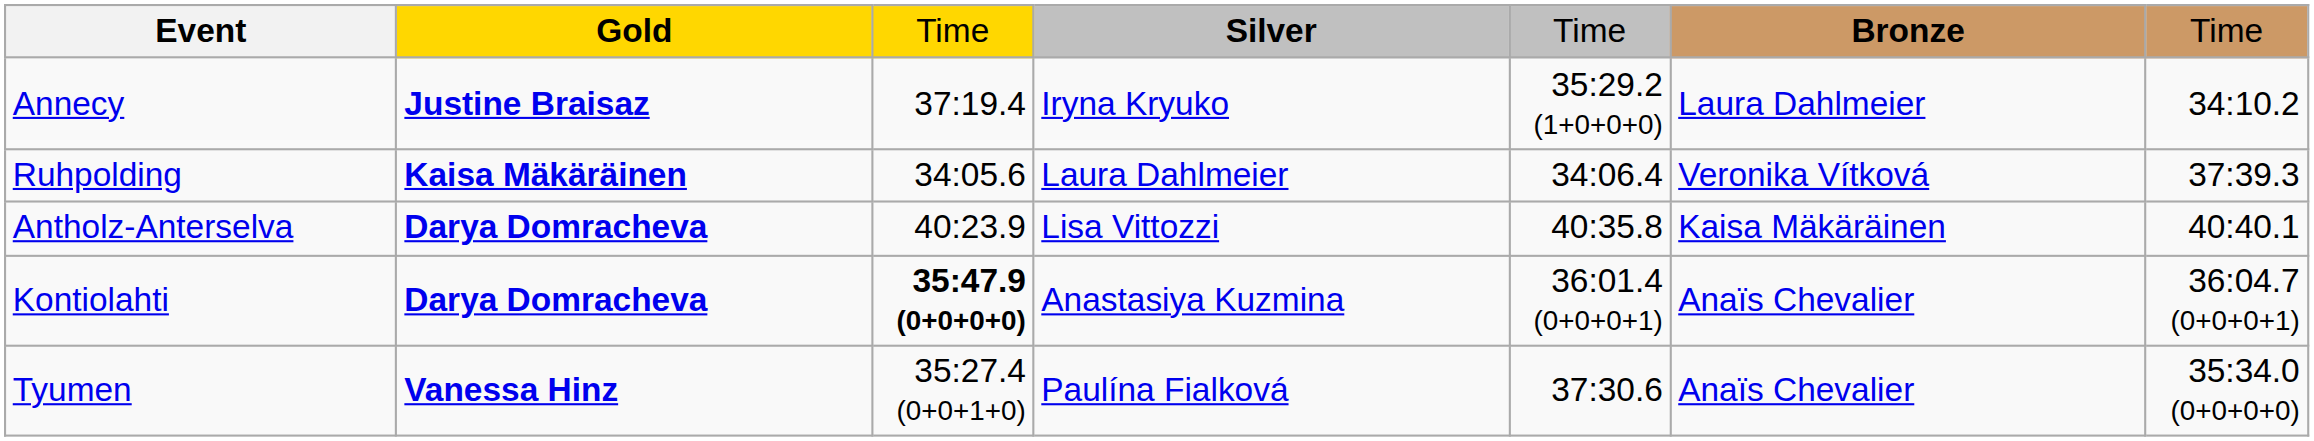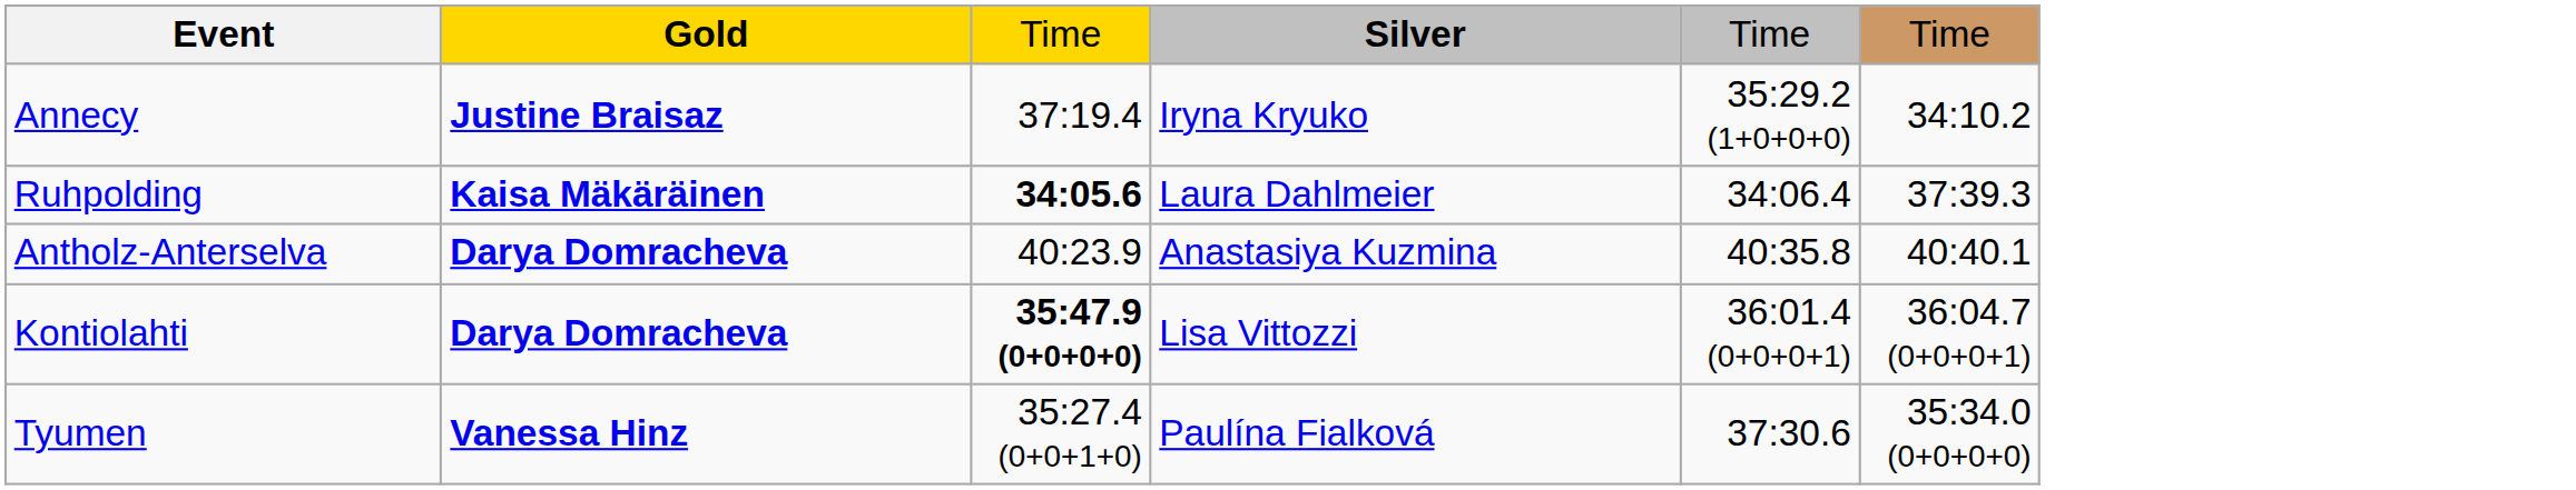- column: Bronze | Laura Dahlmeier | Veronika Vítková | Kaisa Mäkäräinen | Anaïs Chevalier | Anaïs Chevalier
Ruhpolding | column 3: normal -> bold
Antholz-Anterselva | Silver: Lisa Vittozzi -> Anastasiya Kuzmina
Kontiolahti | Silver: Anastasiya Kuzmina -> Lisa Vittozzi
